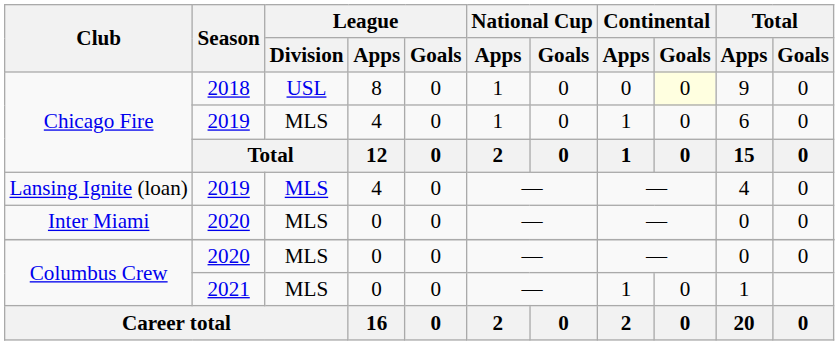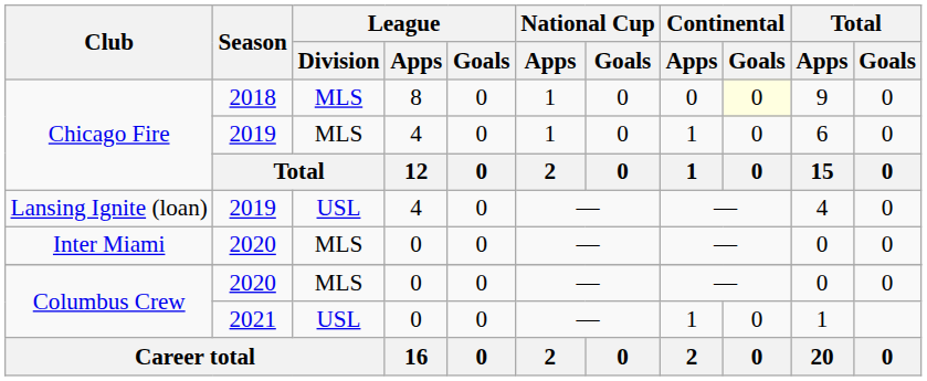Chicago Fire / 2018 | League / Division: USL -> MLS
Lansing Ignite (loan) | League / Division: MLS -> USL
Columbus Crew / 2021 | League / Division: MLS -> USL
